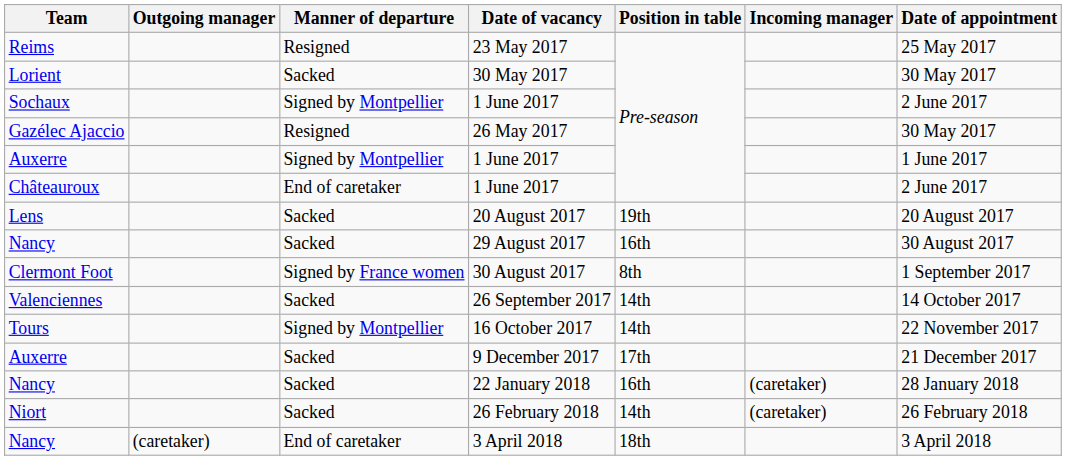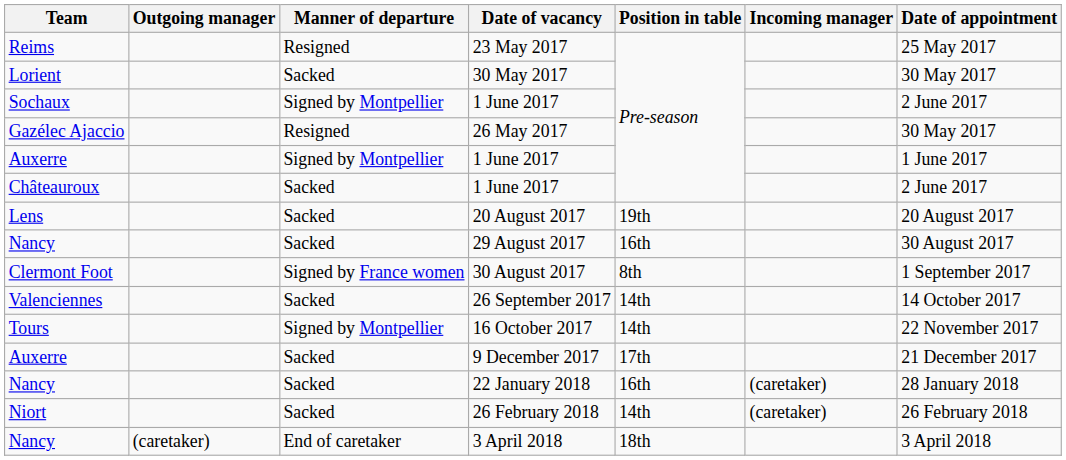Châteauroux / 1 June 2017 | Manner of departure: End of caretaker -> Sacked
